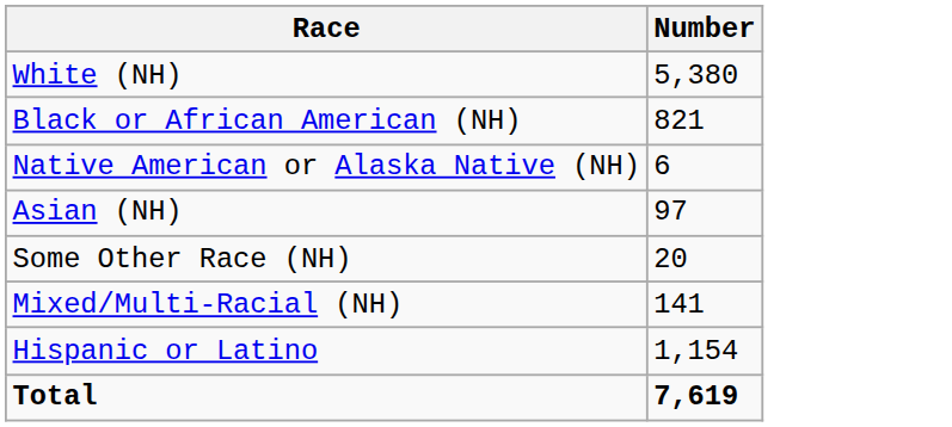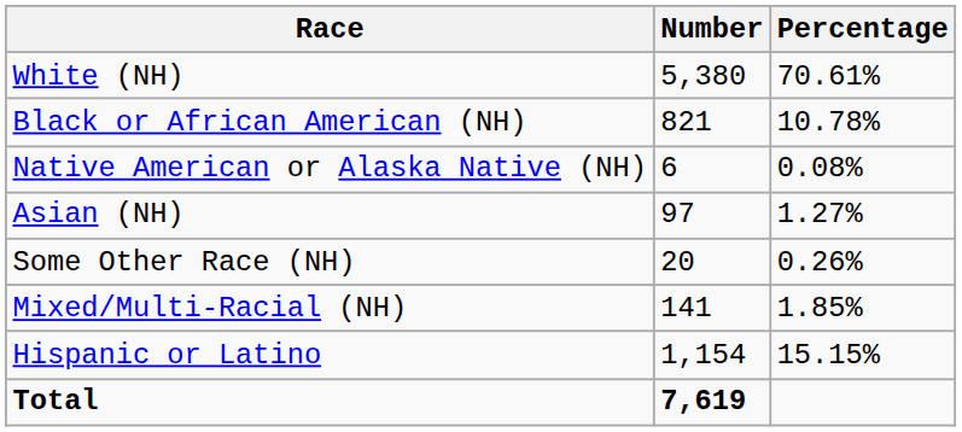+ column: Percentage | 70.61% | 10.78% | 0.08% | 1.27% | 0.26% | 1.85% | 15.15%
